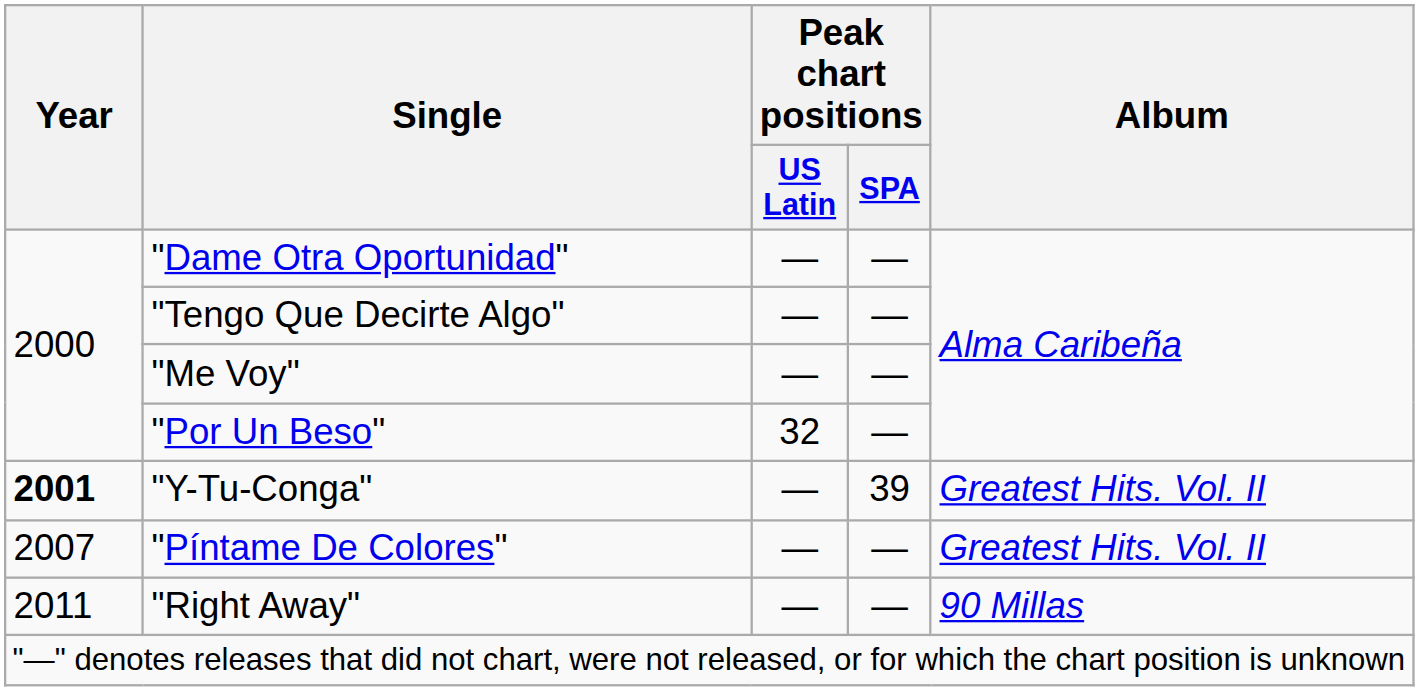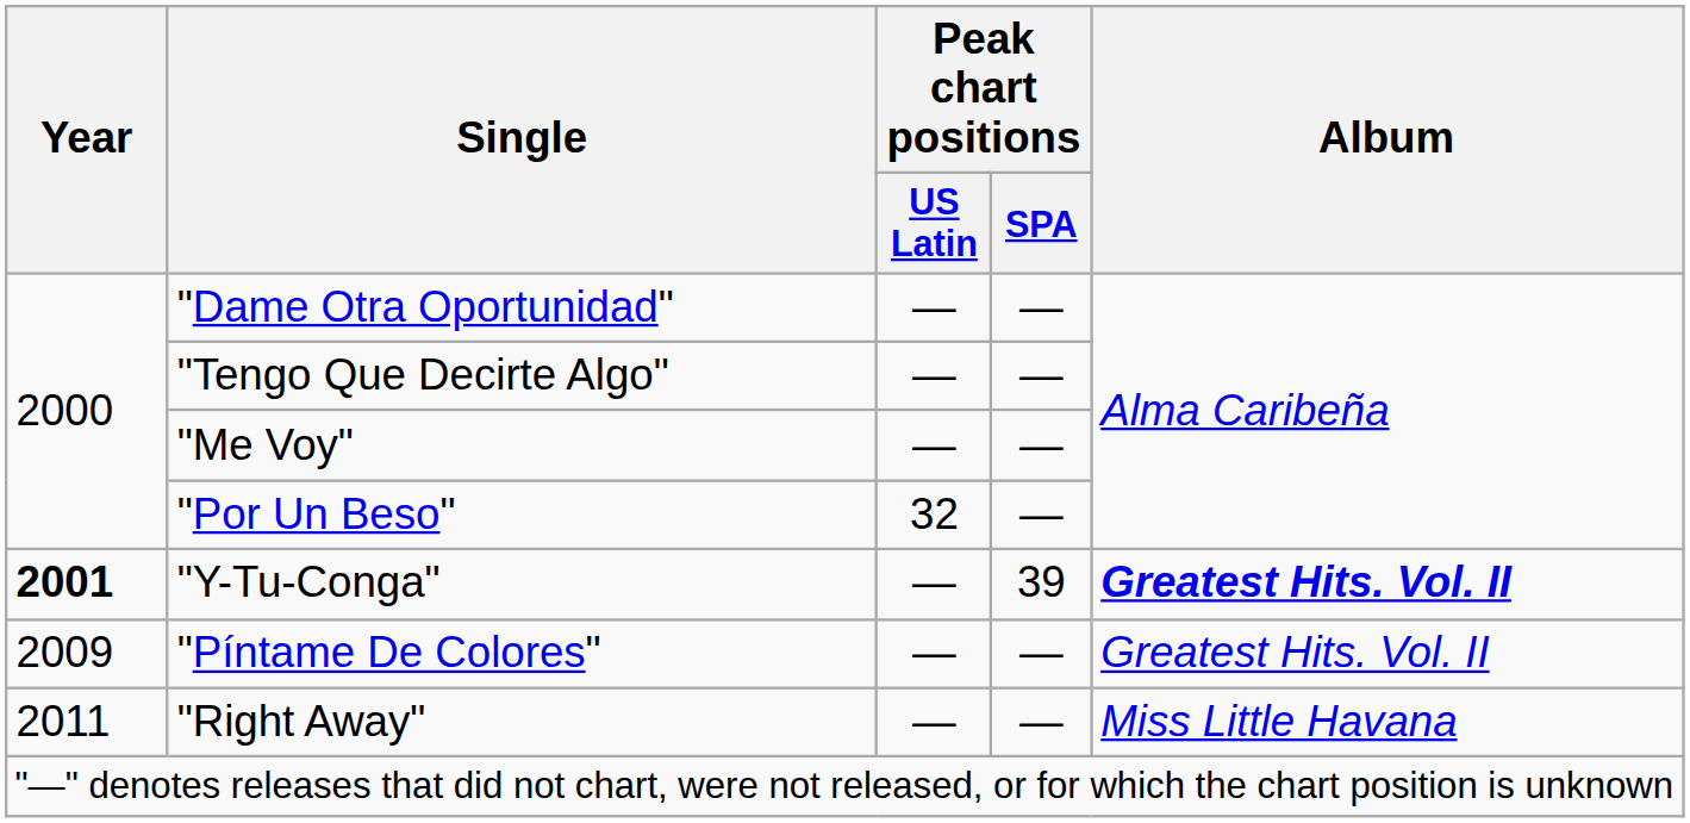"Y-Tu-Conga" | Album: normal -> bold
"Píntame De Colores" | Year: 2007 -> 2009
"Right Away" | Album: 90 Millas -> Miss Little Havana
